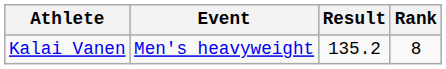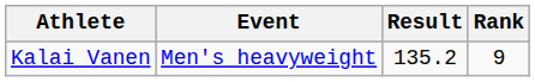Kalai Vanen | Rank: 8 -> 9
